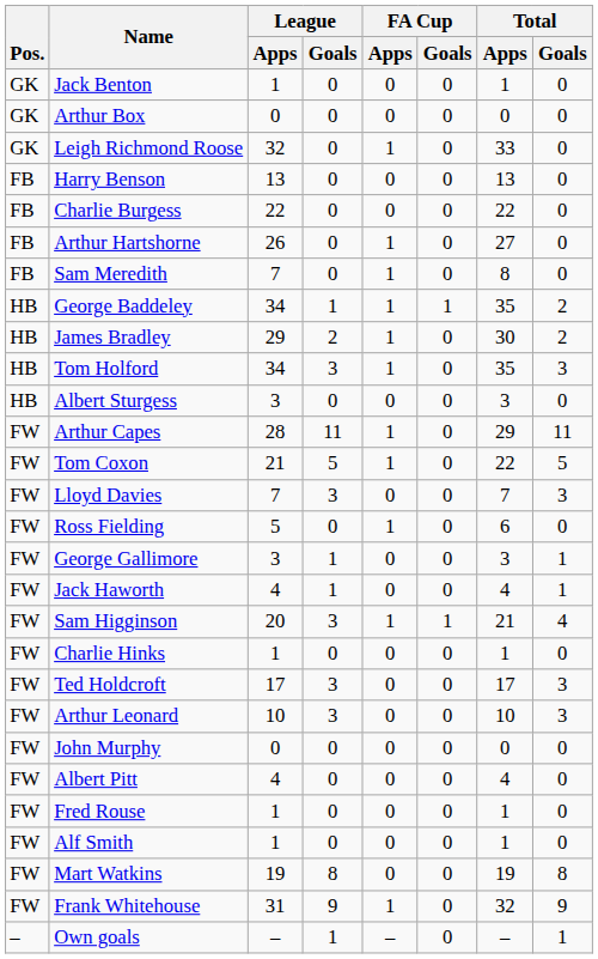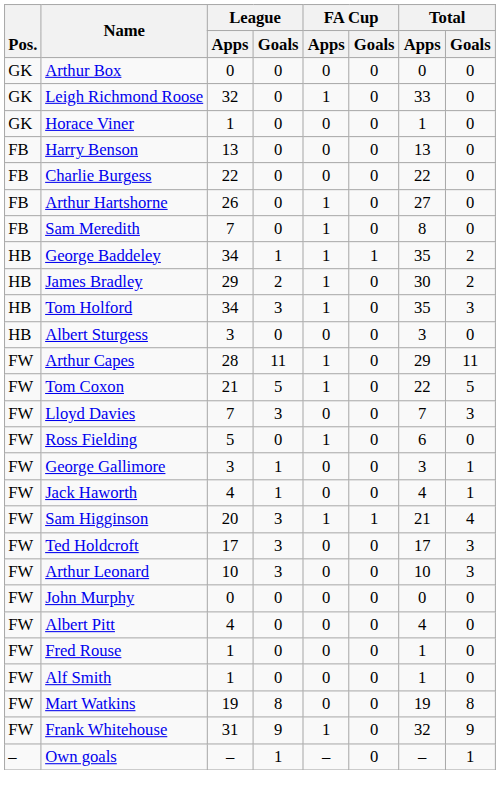- row: GK | Jack Benton | 1 | 0 | 0 | 0 | 1 | 0
+ row: GK | Horace Viner | 1 | 0 | 0 | 0 | 1 | 0
- row: FW | Charlie Hinks | 1 | 0 | 0 | 0 | 1 | 0
